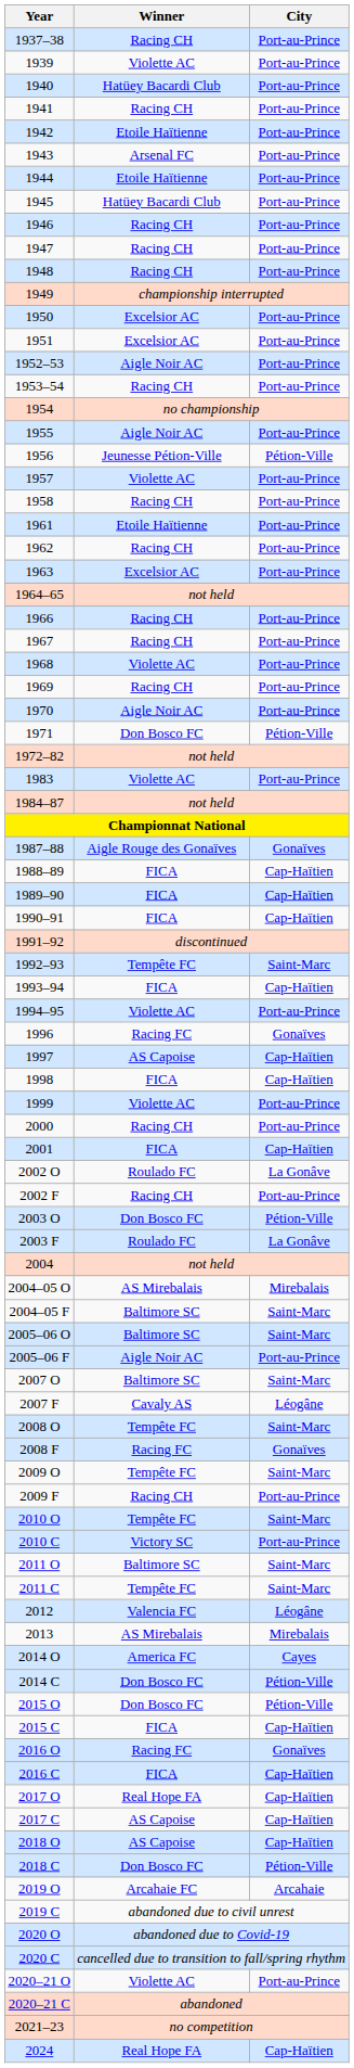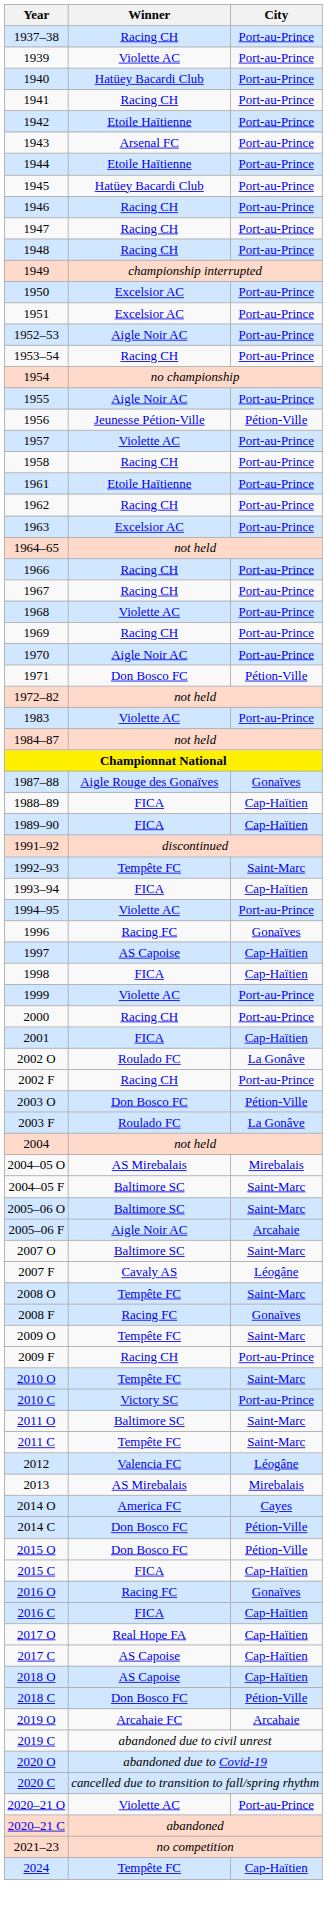- row: 1990–91 | FICA | Cap-Haïtien
2005–06 F | City: Port-au-Prince -> Arcahaie
2024 | Winner: Real Hope FA -> Tempête FC
